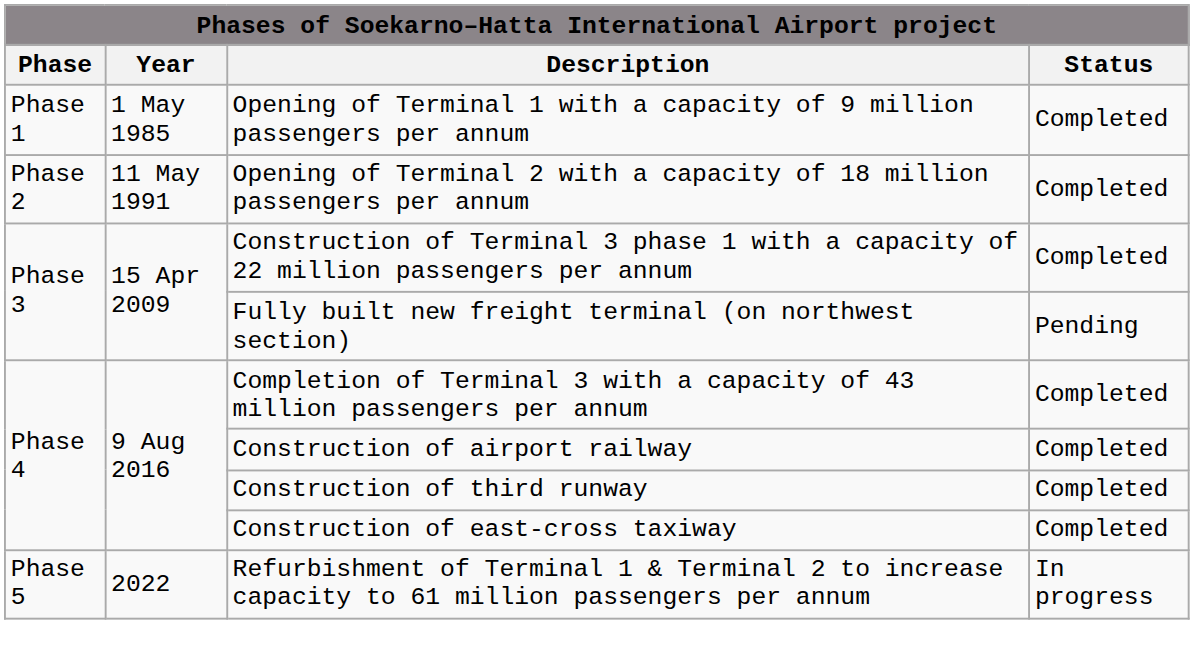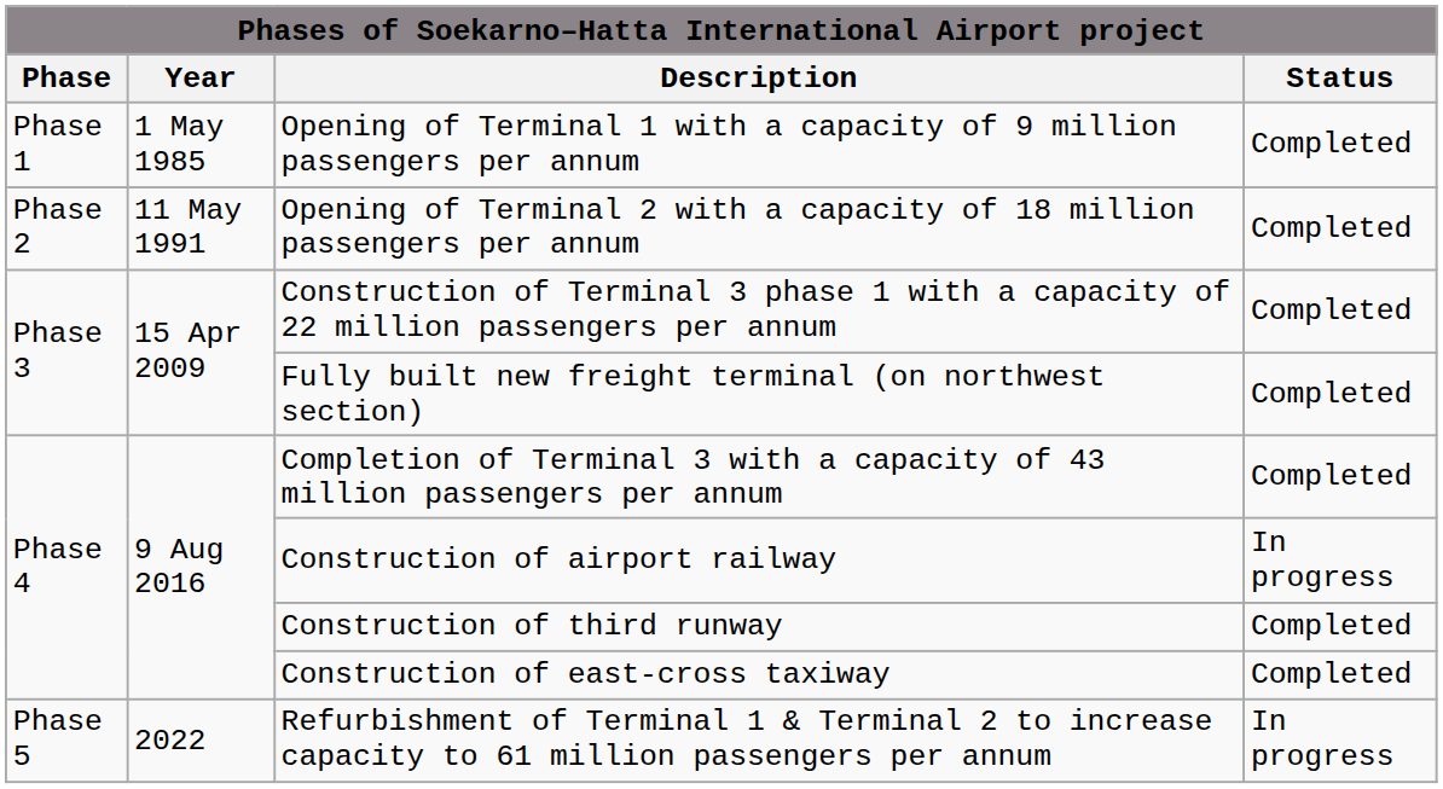Fully built new freight terminal (on northwest section) | Status: Pending -> Completed
Construction of airport railway | Status: Completed -> In progress
